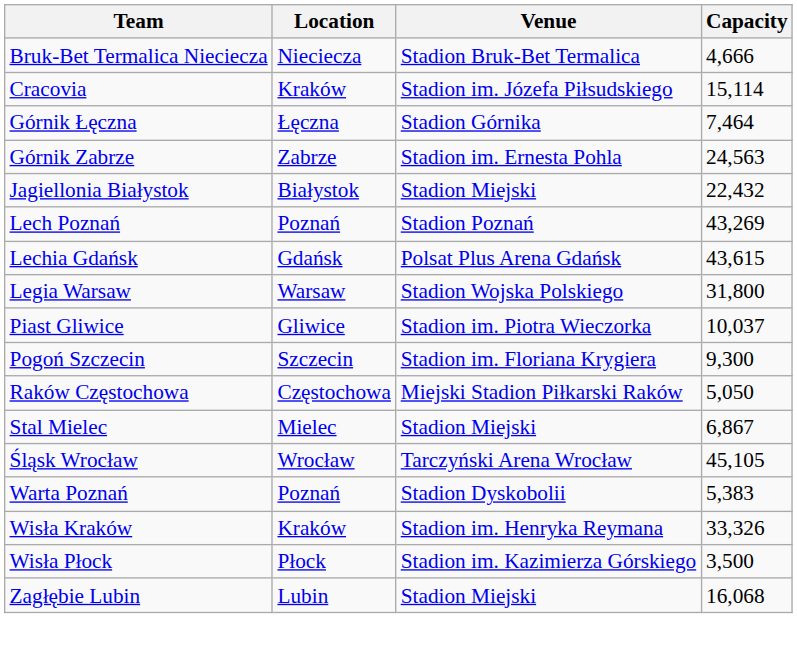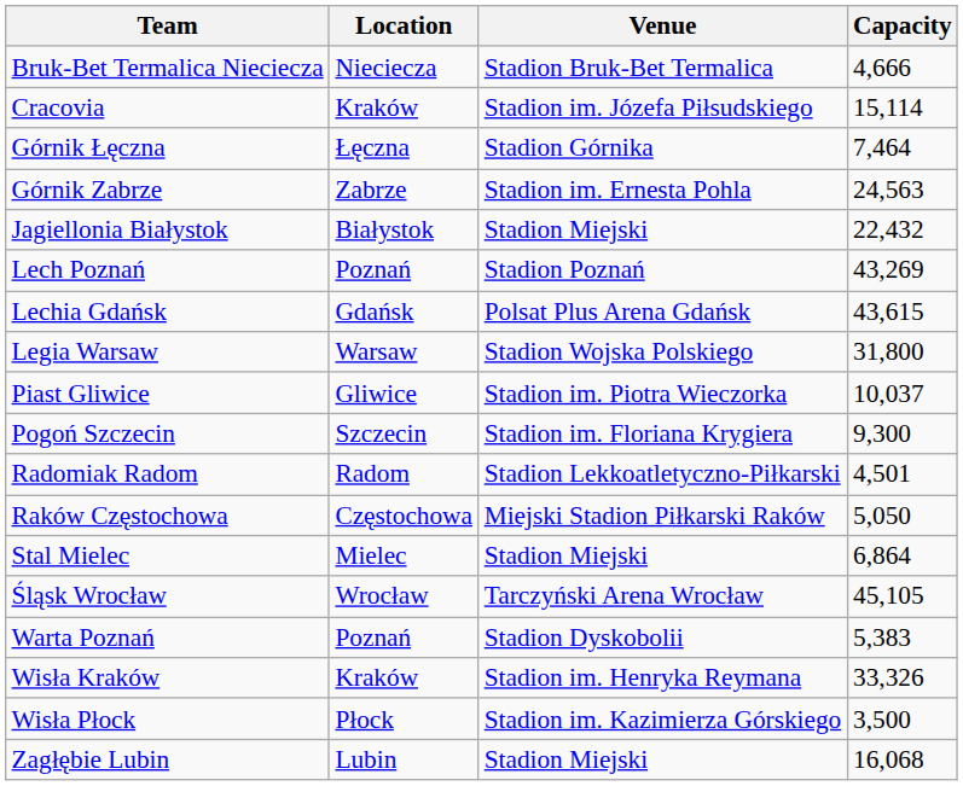+ row: Radomiak Radom | Radom | Stadion Lekkoatletyczno-Piłkarski | 4,501
Stal Mielec | Capacity: 6,867 -> 6,864
